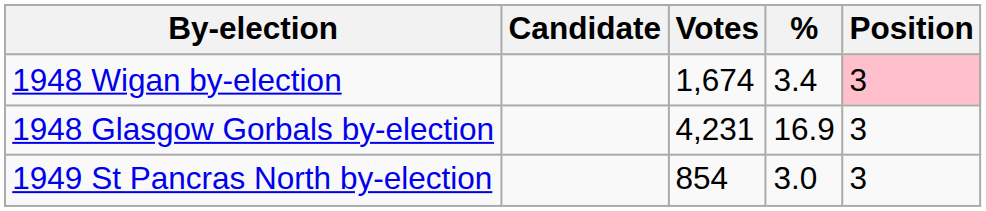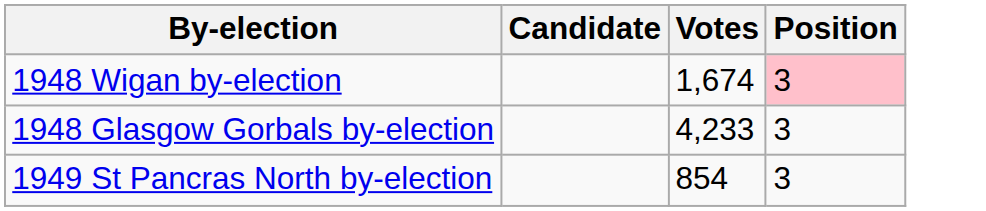- column: % | 3.4 | 16.9 | 3.0
1948 Glasgow Gorbals by-election | Votes: 4,231 -> 4,233
